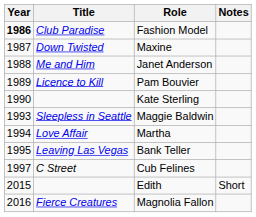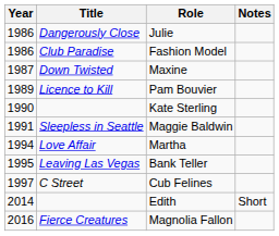+ row: 1986 | Dangerously Close | Julie
Fashion Model | Year: bold -> normal
- row: 1988 | Me and Him | Janet Anderson
Maggie Baldwin | Year: 1993 -> 1991
Edith | Year: 2015 -> 2014
